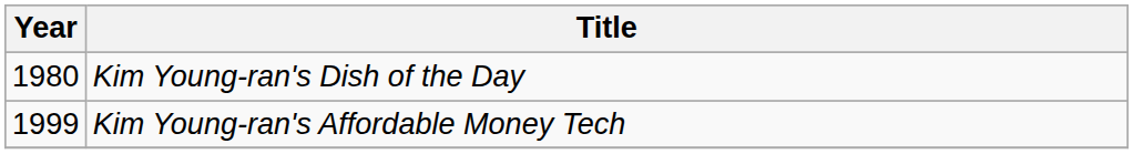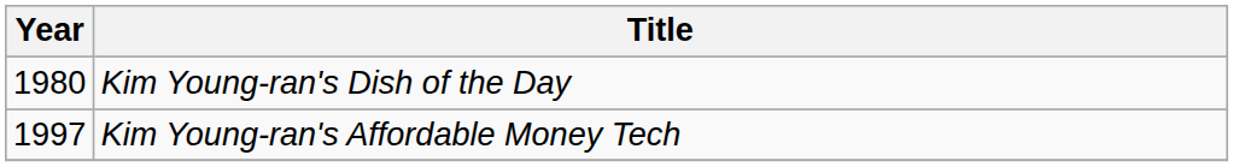Kim Young-ran's Affordable Money Tech | Year: 1999 -> 1997
